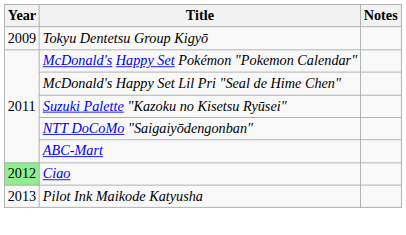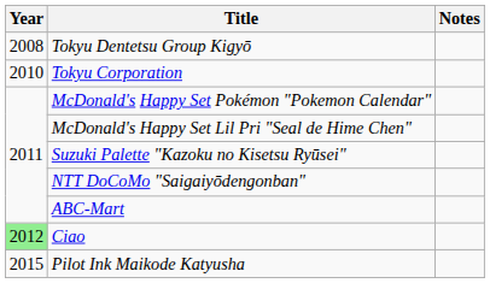Tokyu Dentetsu Group Kigyō | Year: 2009 -> 2008
+ row: 2010 | Tokyu Corporation
Pilot Ink Maikode Katyusha | Year: 2013 -> 2015
